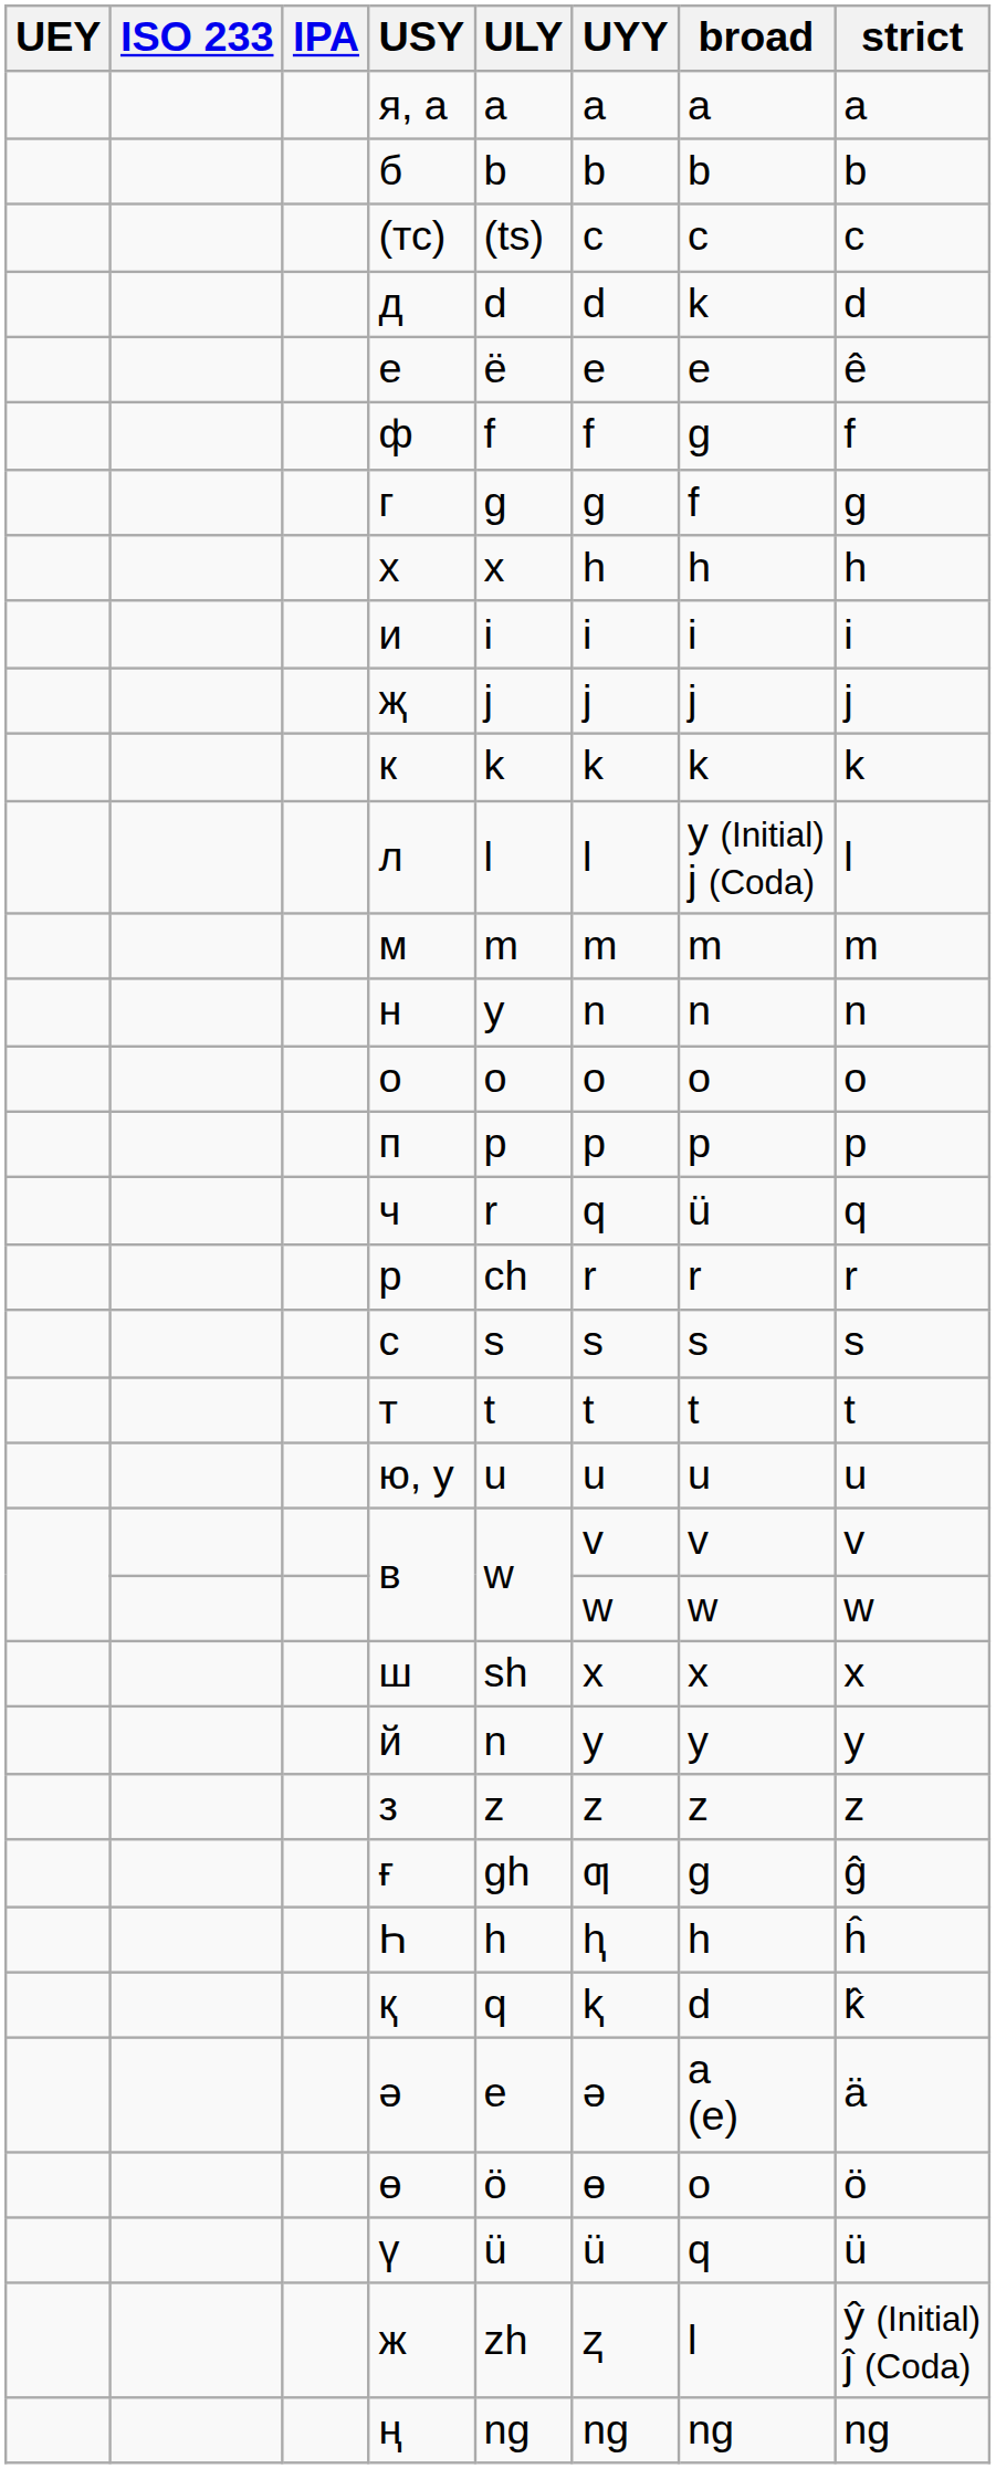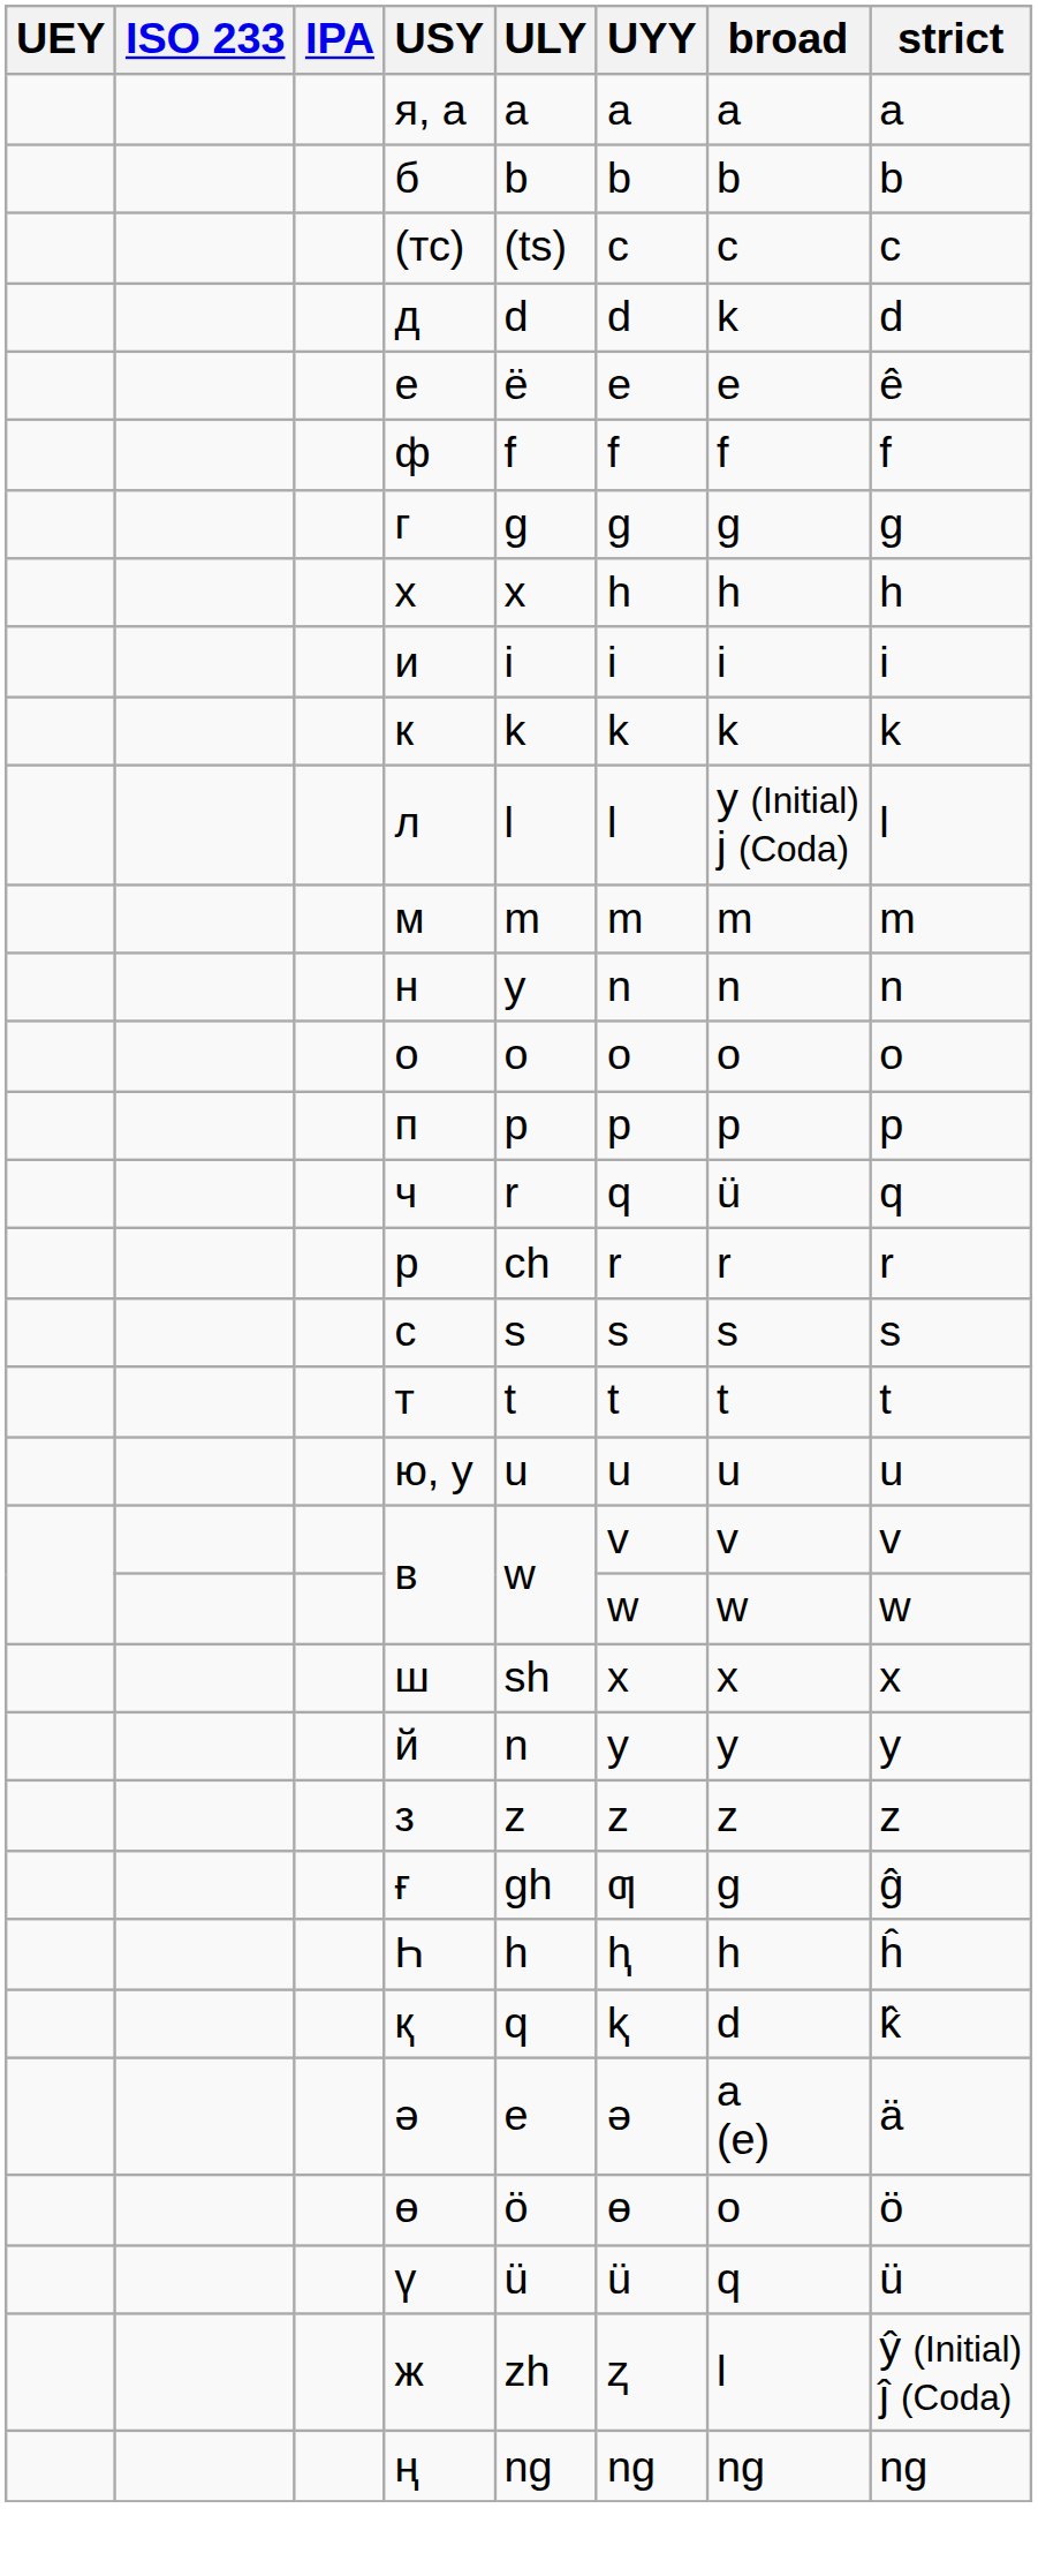ф | broad: g -> f
г | broad: f -> g
- row: җ | j | j | j | j
